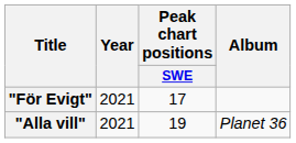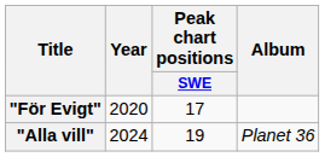"För Evigt" | Year: 2021 -> 2020
"Alla vill" | Year: 2021 -> 2024
